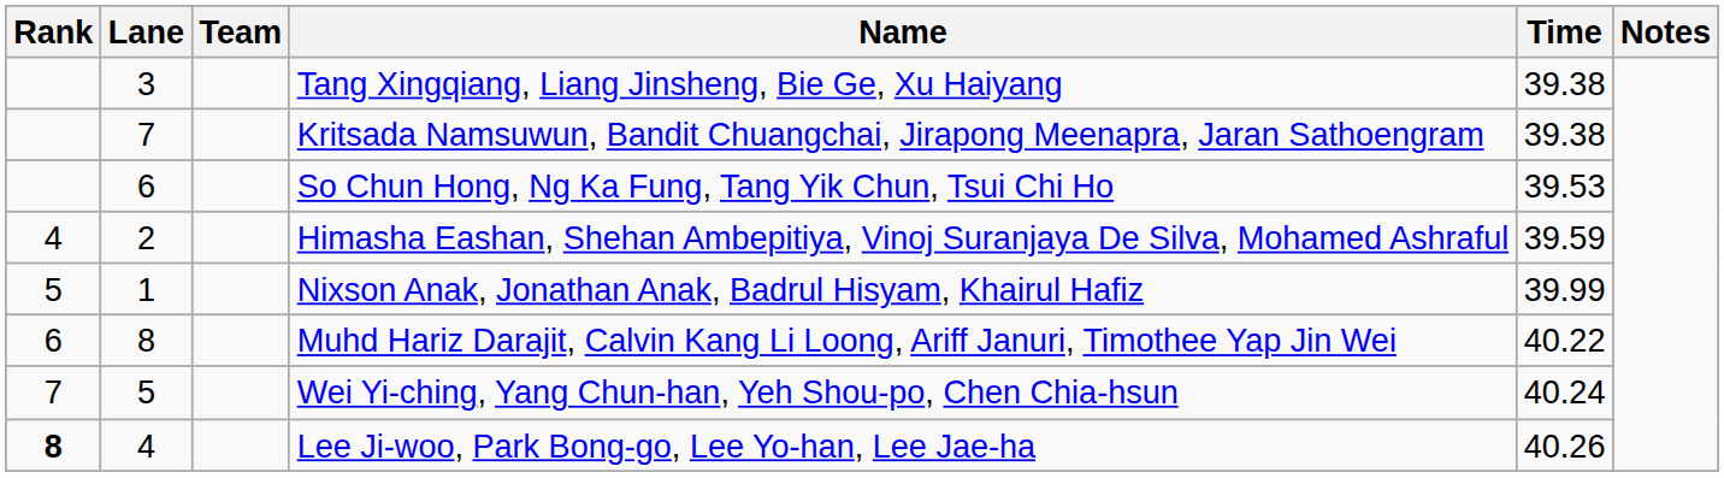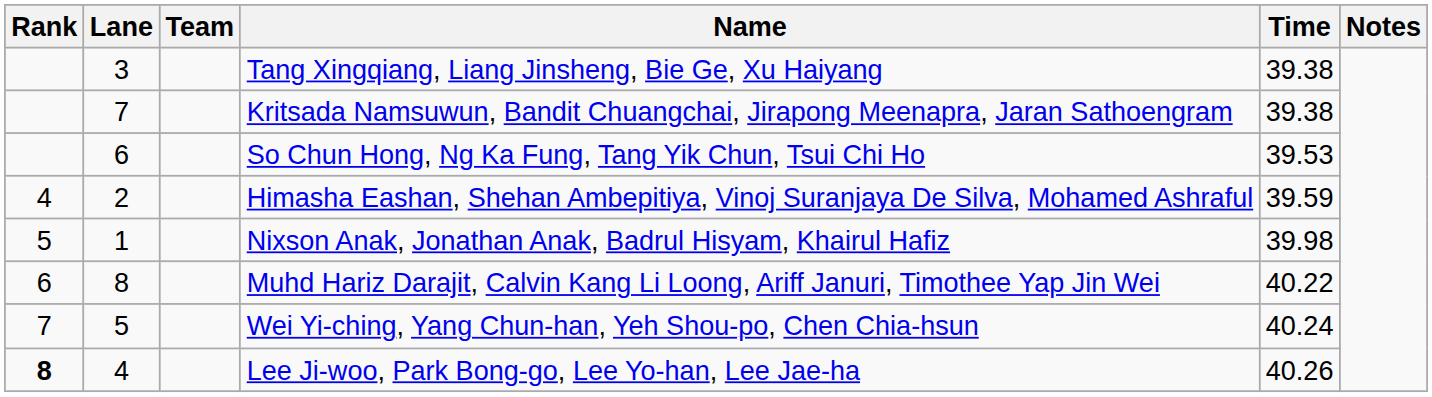Nixson Anak, Jonathan Anak, Badrul Hisyam, Khairul Hafiz | Time: 39.99 -> 39.98
